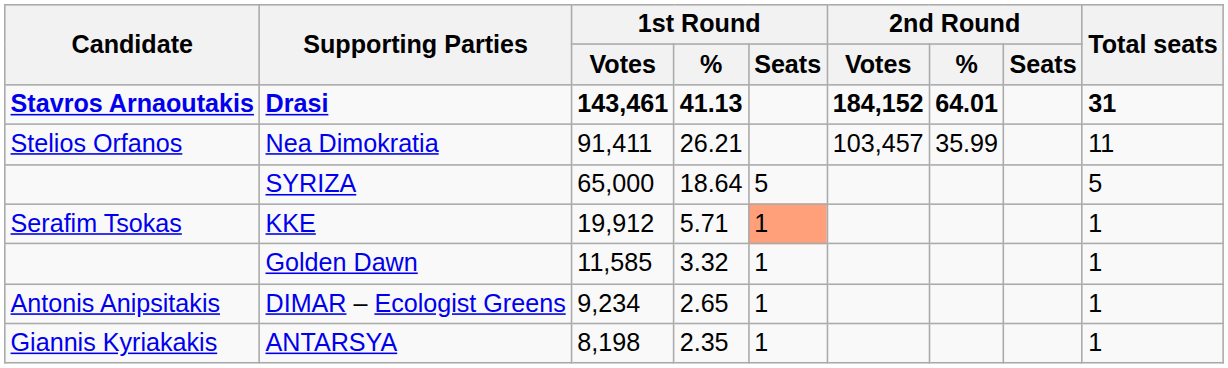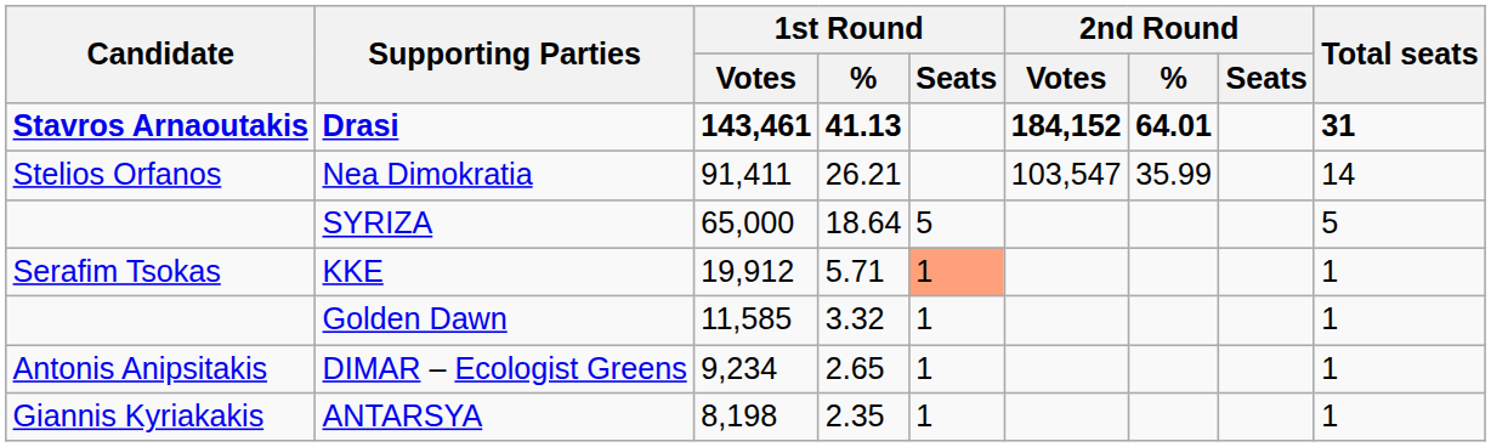Nea Dimokratia | 2nd Round / Votes: 103,457 -> 103,547
Nea Dimokratia | Total seats: 11 -> 14
